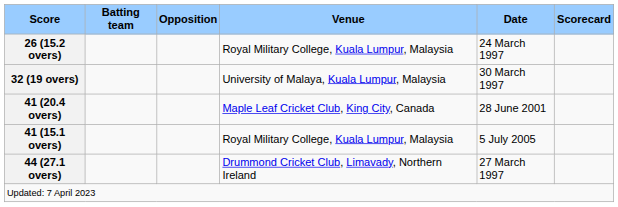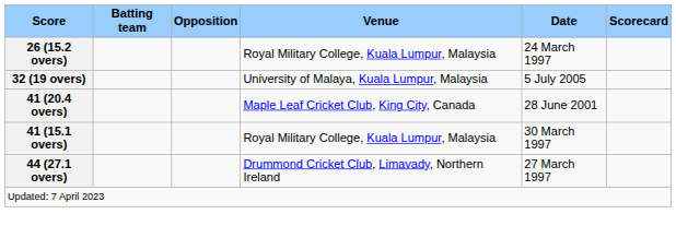32 (19 overs) | Date: 30 March 1997 -> 5 July 2005
41 (15.1 overs) | Date: 5 July 2005 -> 30 March 1997
